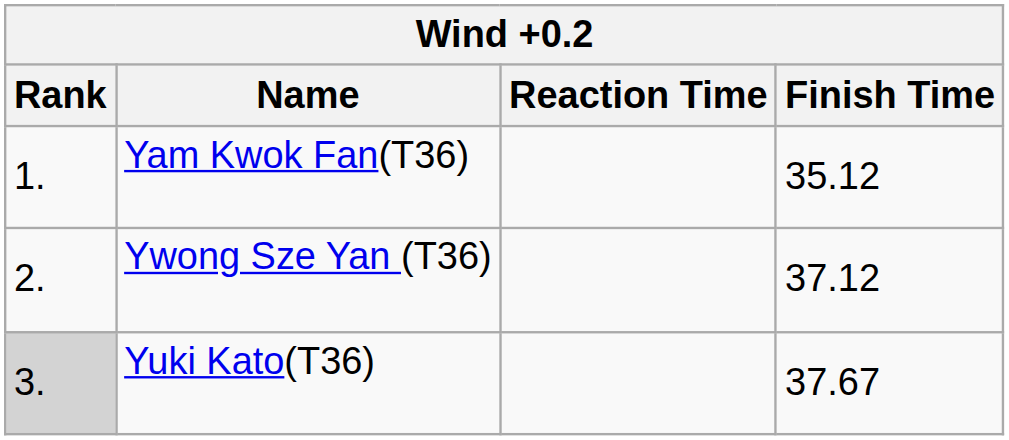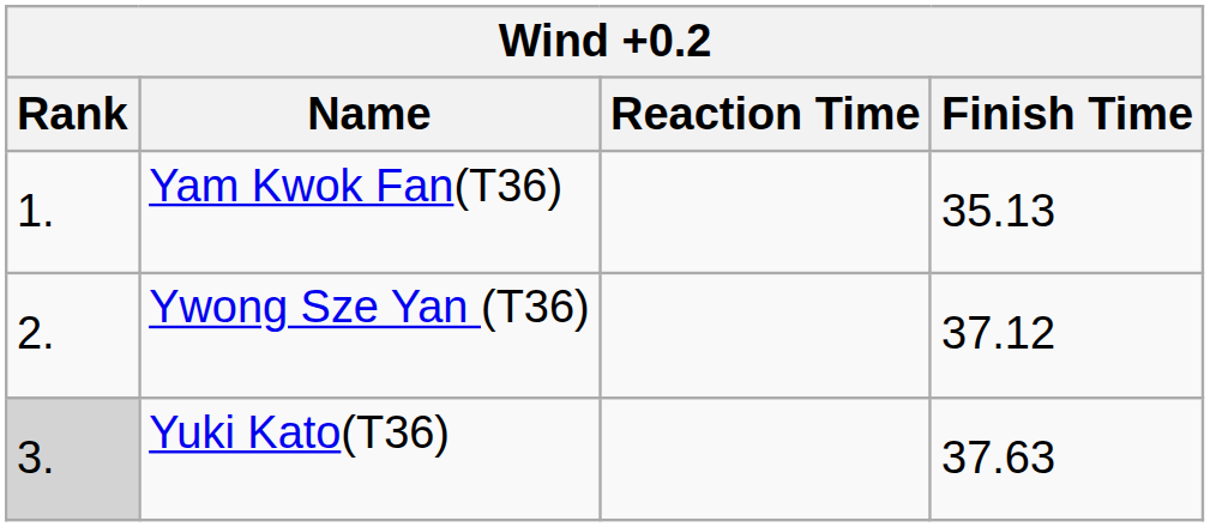Yam Kwok Fan(T36) | Finish Time: 35.12 -> 35.13
Yuki Kato(T36) | Finish Time: 37.67 -> 37.63
